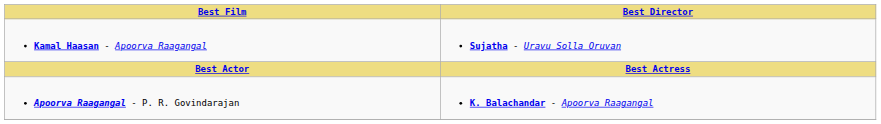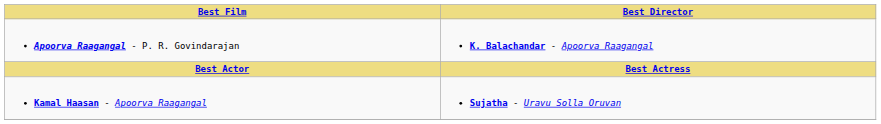rows swapped: Apoorva Raagangal - P. R. Govindarajan <-> Kamal Haasan - Apoorva Raagangal
